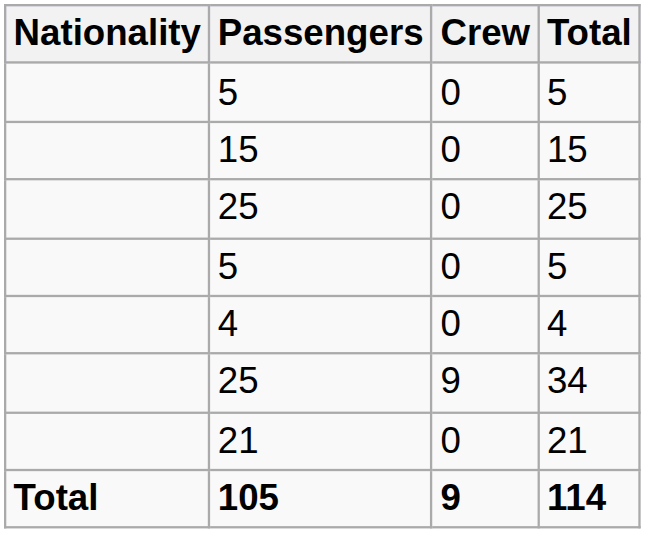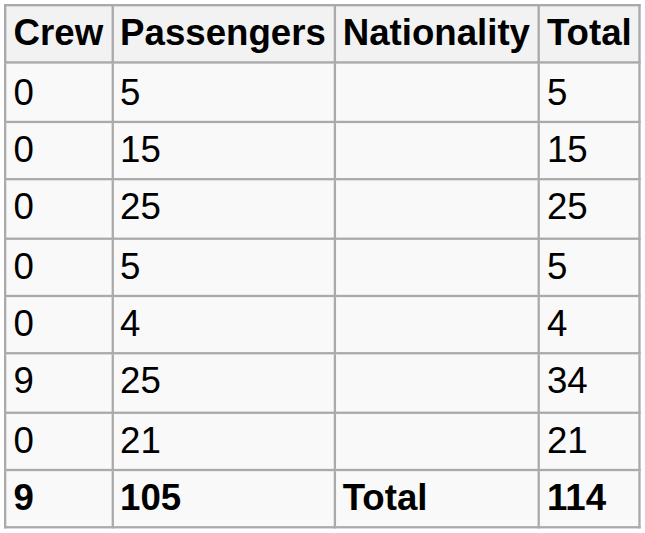columns swapped: Nationality <-> Crew
